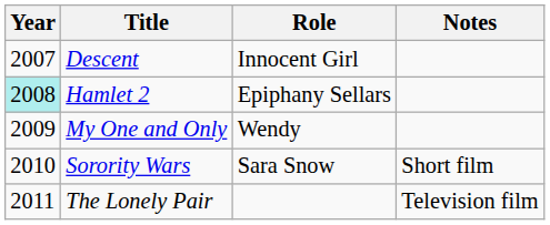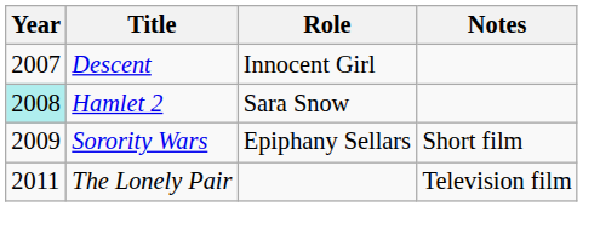Hamlet 2 | Role: Epiphany Sellars -> Sara Snow
- row: 2009 | My One and Only | Wendy
Sorority Wars | Year: 2010 -> 2009
Sorority Wars | Role: Sara Snow -> Epiphany Sellars
